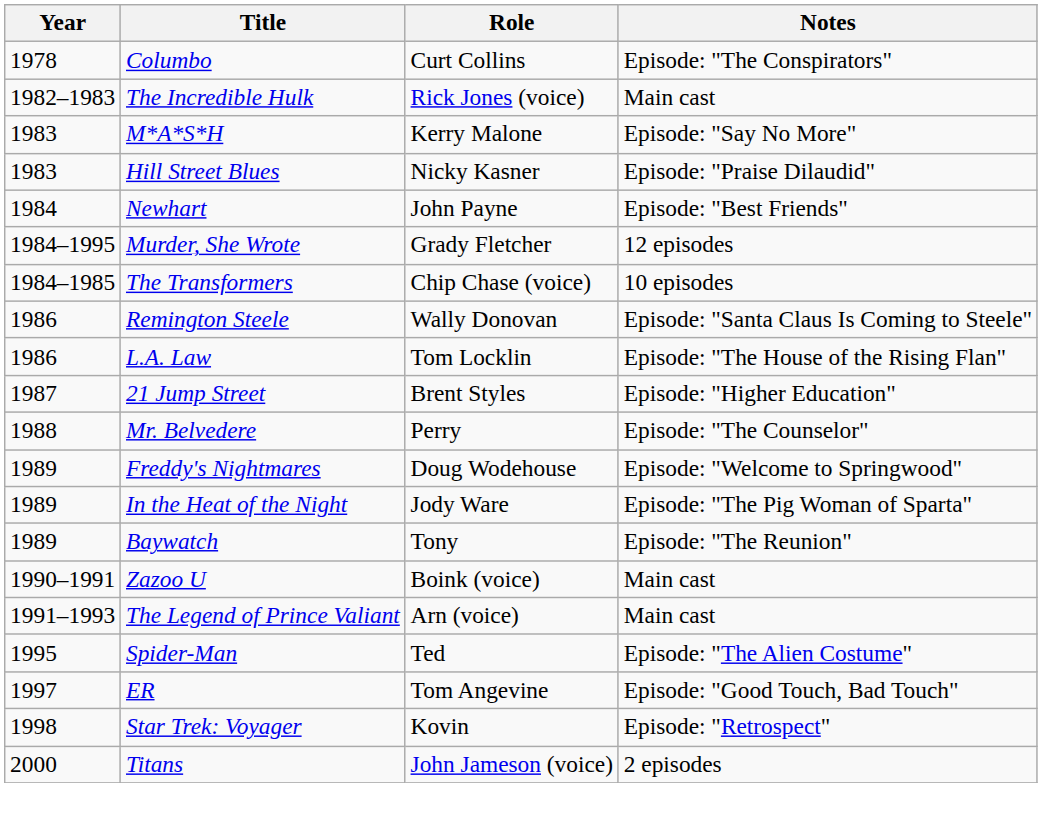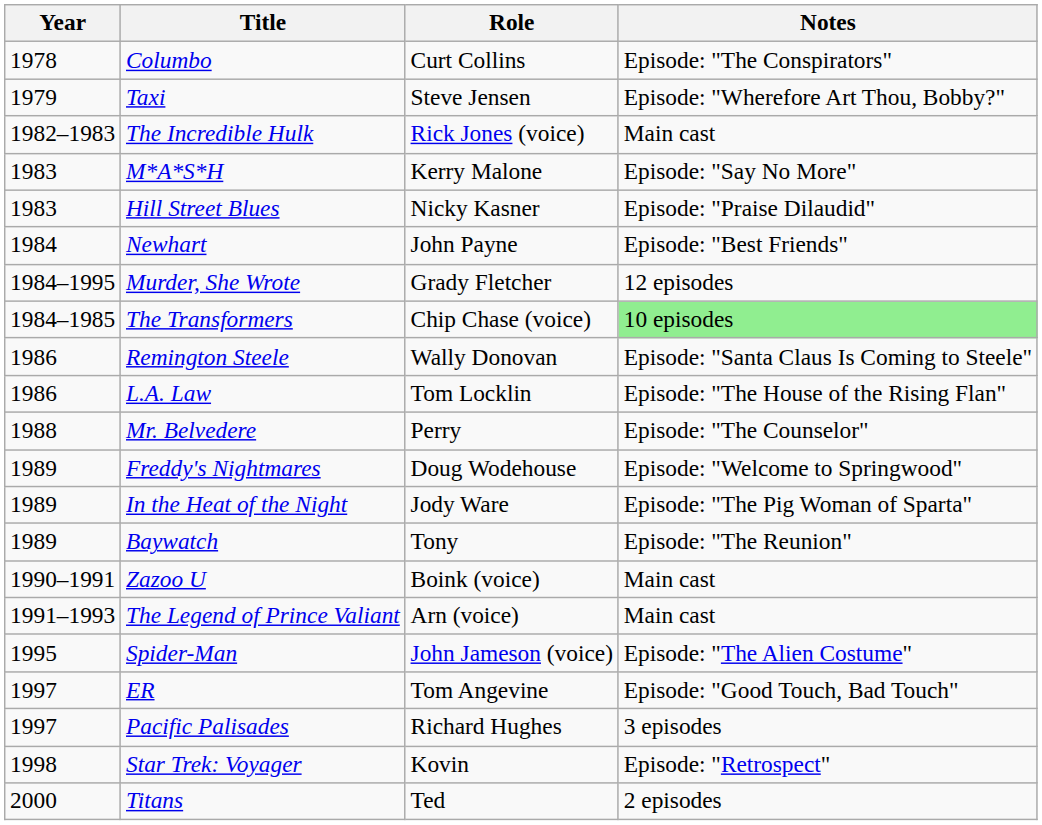+ row: 1979 | Taxi | Steve Jensen | Episode: "Wherefore Art Thou, Bobby?"
The Transformers | Notes: no background -> lightgreen background
- row: 1987 | 21 Jump Street | Brent Styles | Episode: "Higher Education"
Spider-Man | Role: Ted -> John Jameson (voice)
+ row: 1997 | Pacific Palisades | Richard Hughes | 3 episodes
Titans | Role: John Jameson (voice) -> Ted
